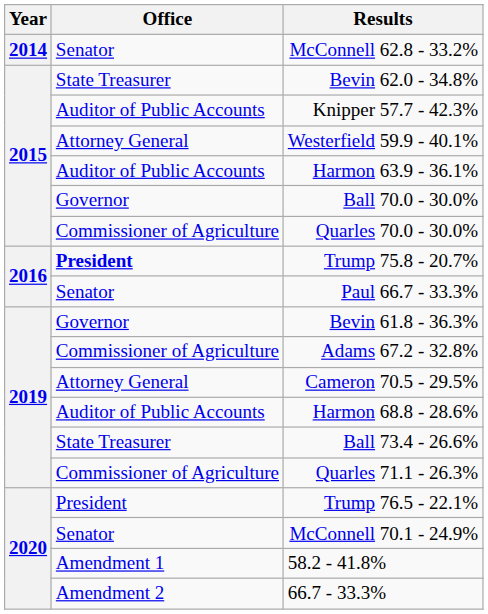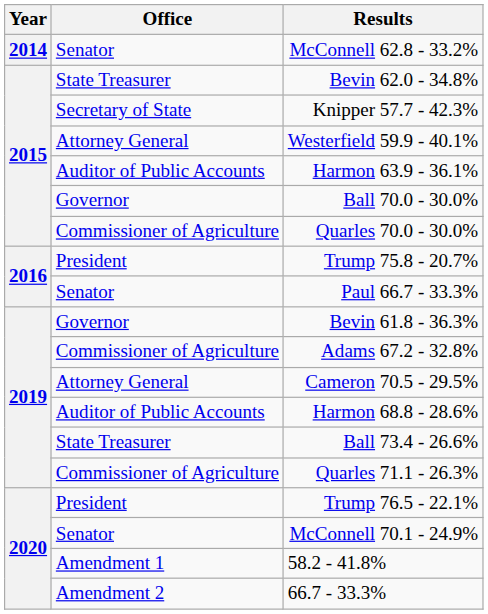Knipper 57.7 - 42.3% | Office: Auditor of Public Accounts -> Secretary of State
Trump 75.8 - 20.7% | Office: bold -> normal
